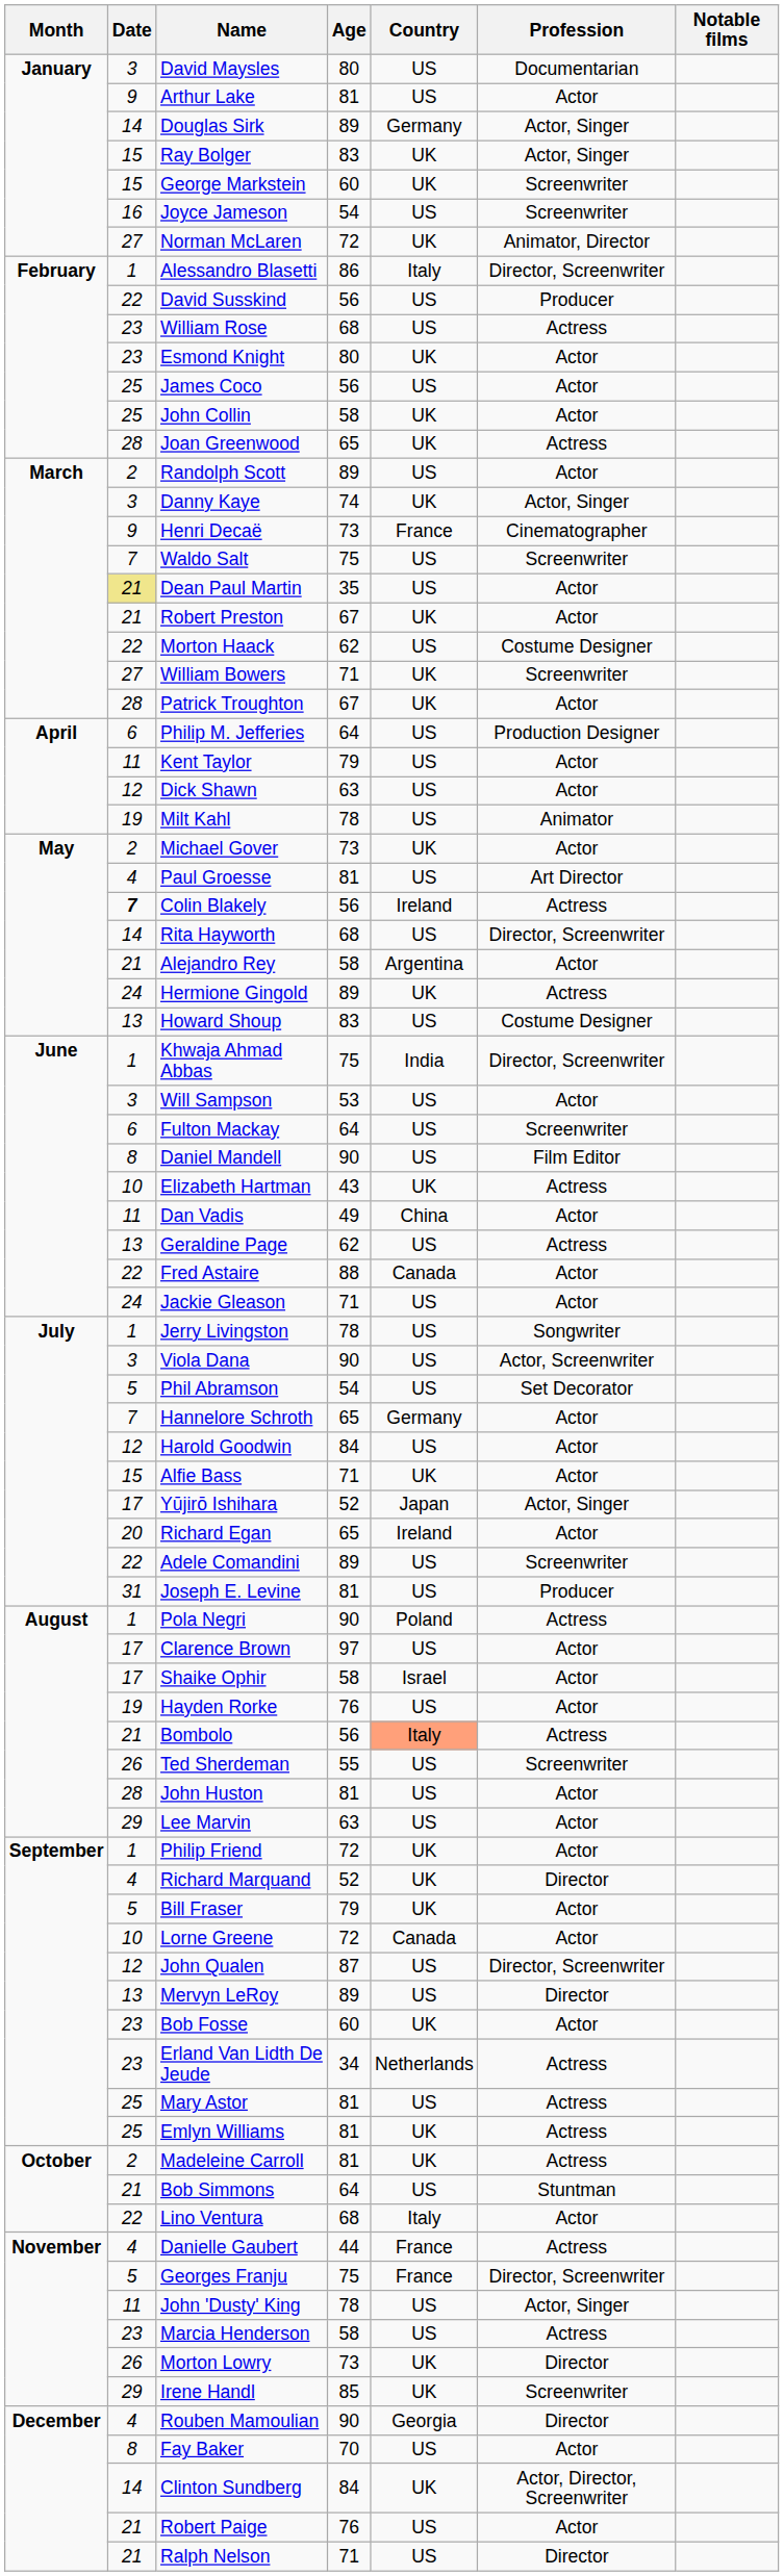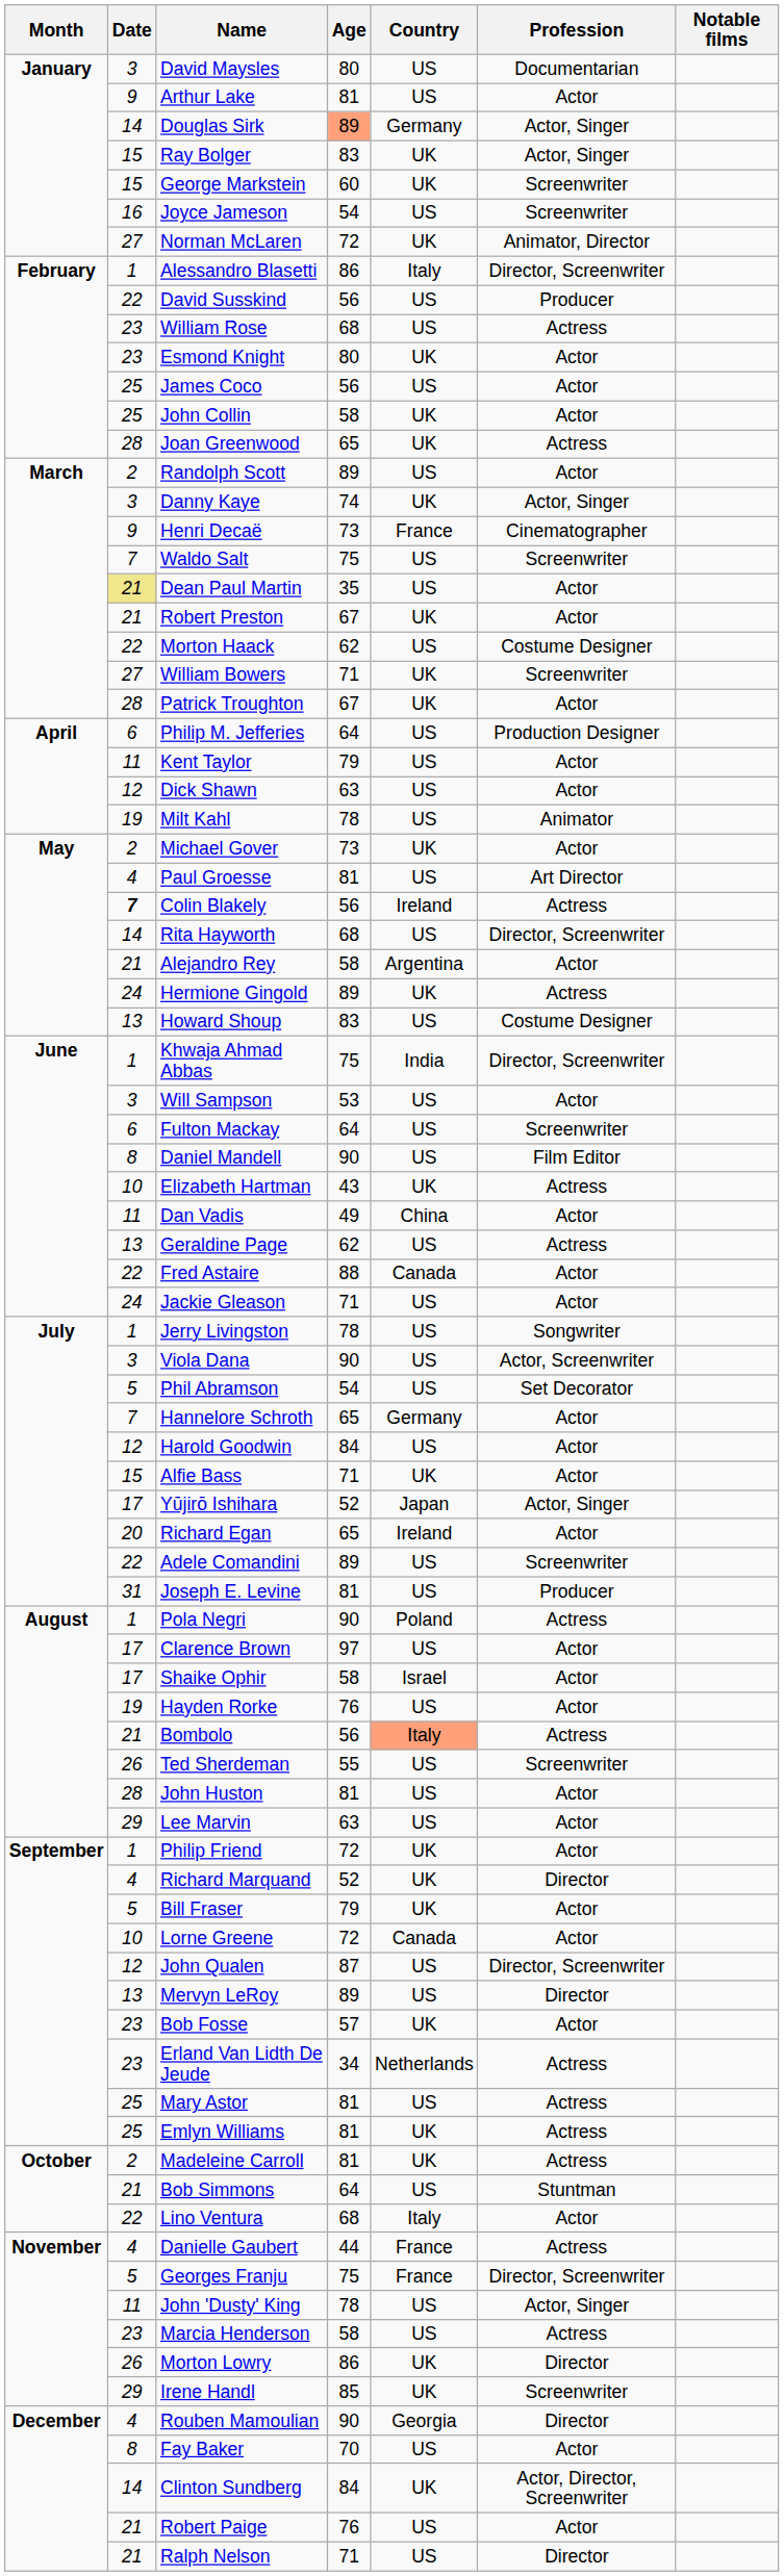Douglas Sirk | Age: no background -> lightsalmon background
Bob Fosse | Age: 60 -> 57
Morton Lowry | Age: 73 -> 86
